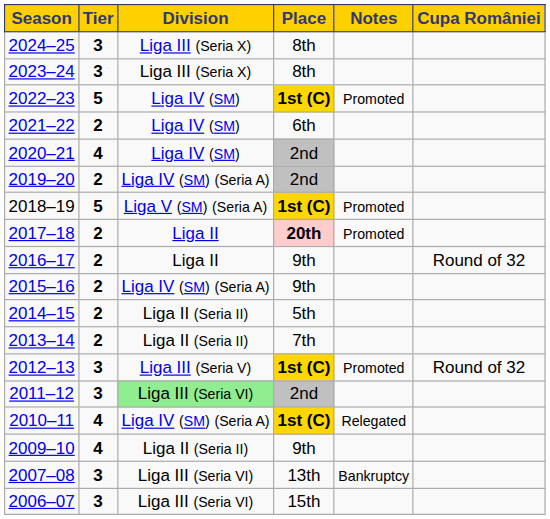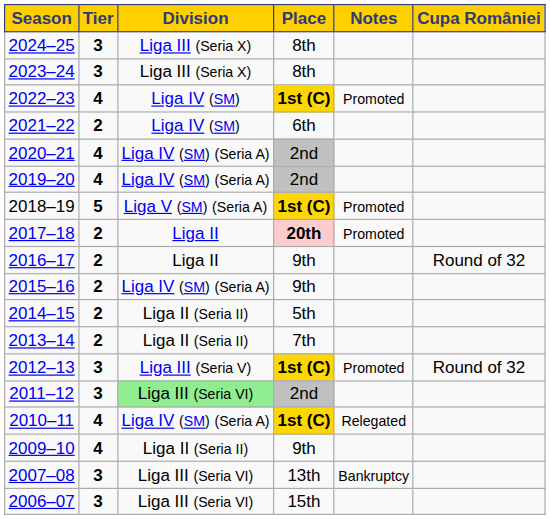2022–23 | Tier: 5 -> 4
2020–21 | Division: Liga IV (SM) -> Liga IV (SM) (Seria A)
2019–20 | Tier: 2 -> 4
